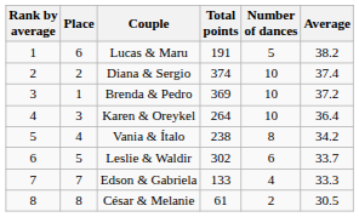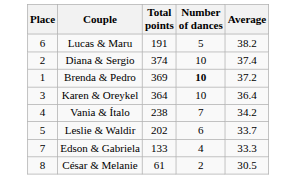- column: Rank by average | 1 | 2 | 3 | 4 | 5 | 6 | 7 | 8
Brenda & Pedro | Number of dances: normal -> bold
Karen & Oreykel | Total points: 264 -> 364
Vania & Ítalo | Number of dances: 8 -> 7
Leslie & Waldir | Total points: 302 -> 202
